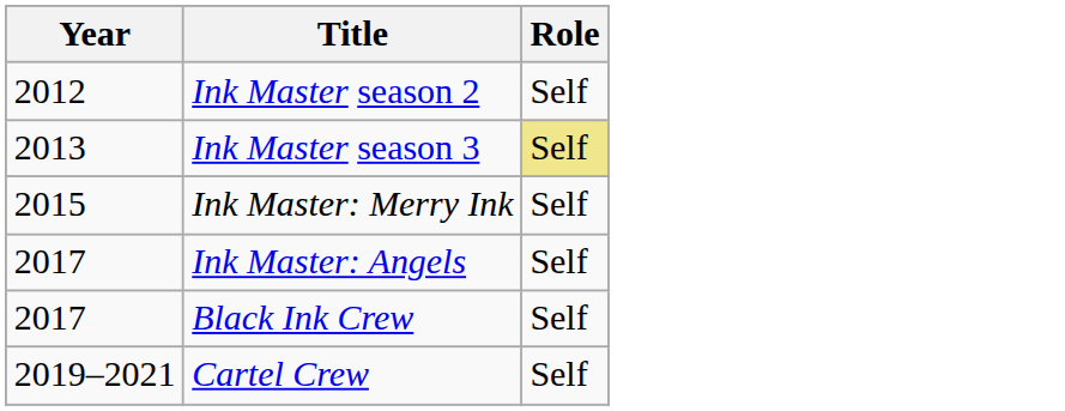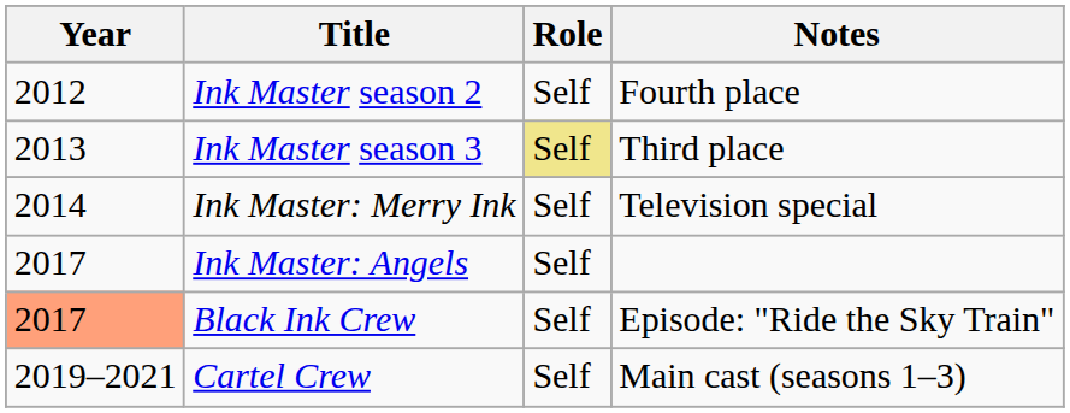+ column: Notes | Fourth place | Third place | Television special | Episode: "Ride the Sky Train" | Main cast (seasons 1–3)
Ink Master: Merry Ink | Year: 2015 -> 2014
Black Ink Crew | Year: no background -> lightsalmon background
